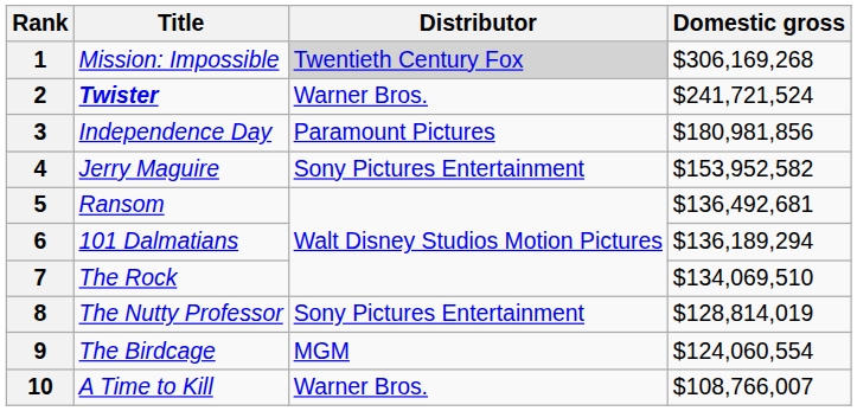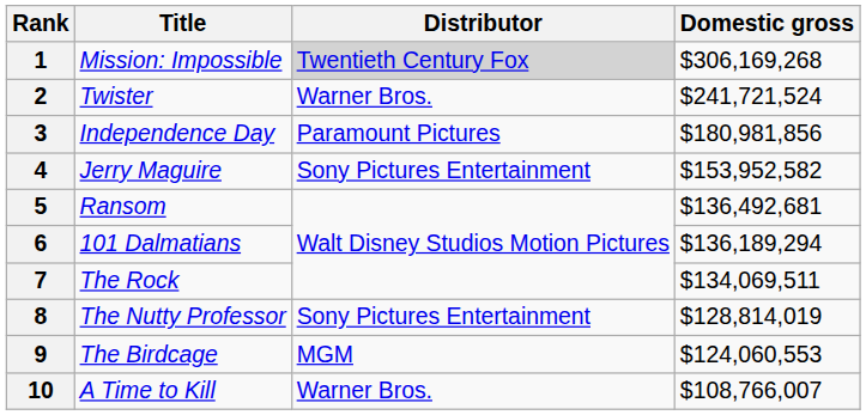2 | Title: bold -> normal
7 | Domestic gross: $134,069,510 -> $134,069,511
9 | Domestic gross: $124,060,554 -> $124,060,553
